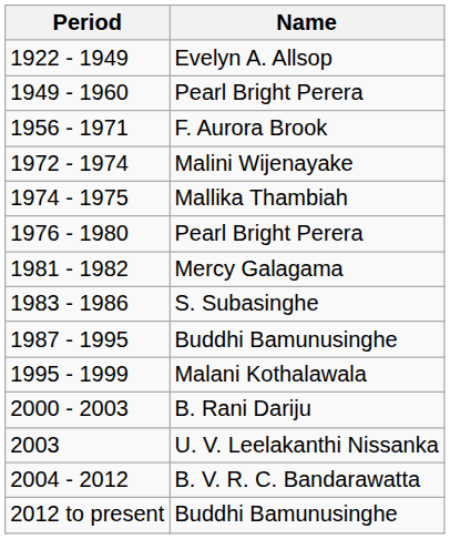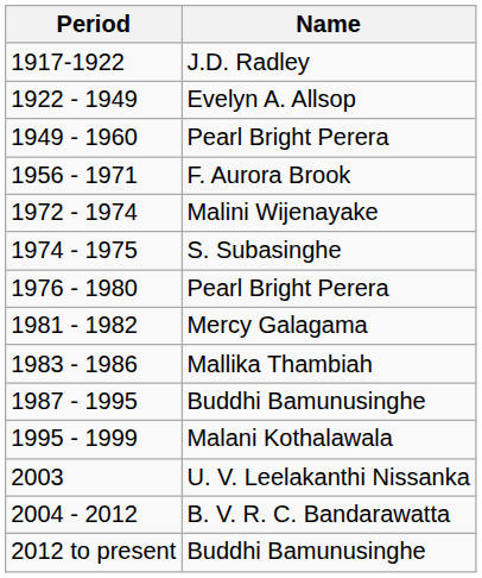+ row: 1917-1922 | J.D. Radley
1974 - 1975 | Name: Mallika Thambiah -> S. Subasinghe
1983 - 1986 | Name: S. Subasinghe -> Mallika Thambiah
- row: 2000 - 2003 | B. Rani Dariju
